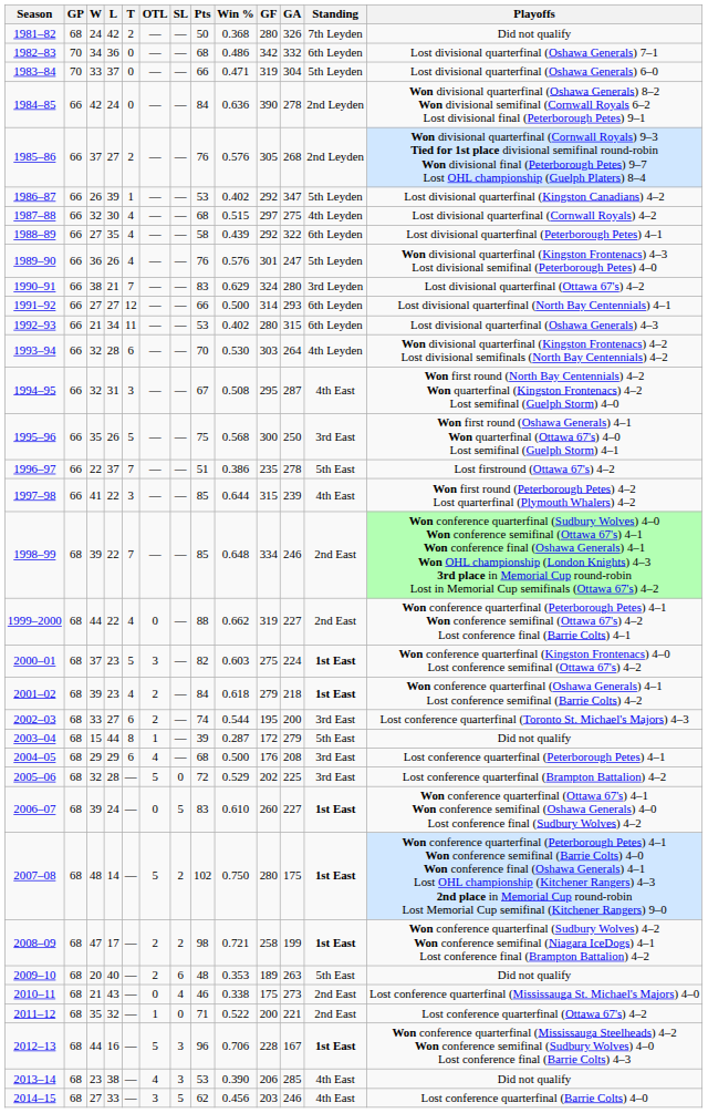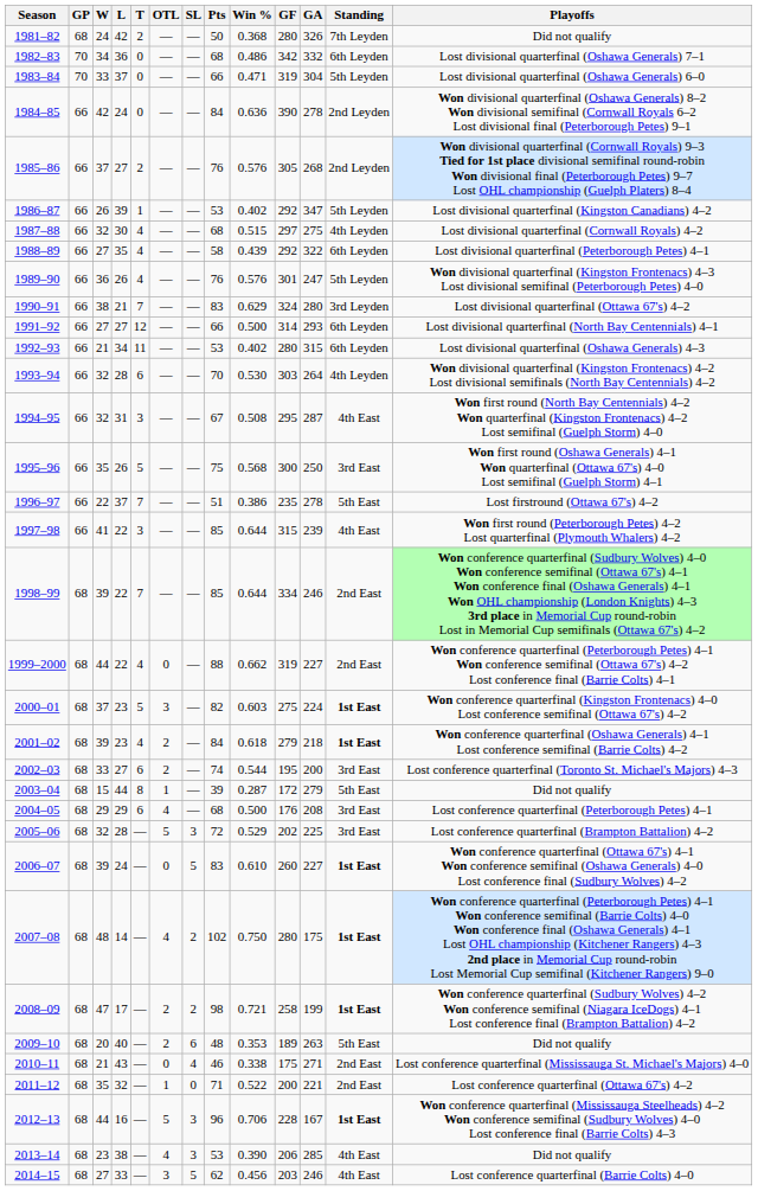1998–99 | Win %: 0.648 -> 0.644
2005–06 | SL: 0 -> 3
2007–08 | OTL: 5 -> 4
2010–11 | GA: 273 -> 271
